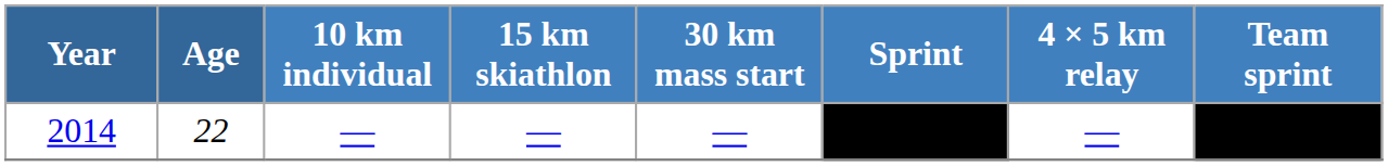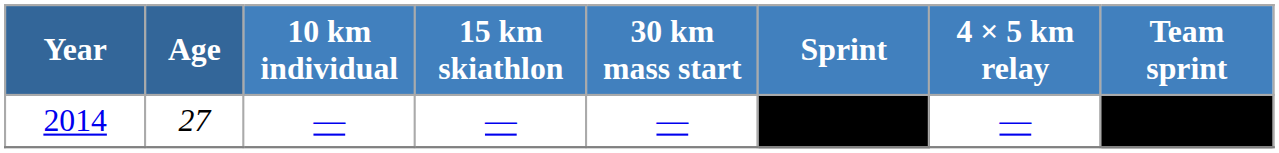2014 | Age: 22 -> 27
